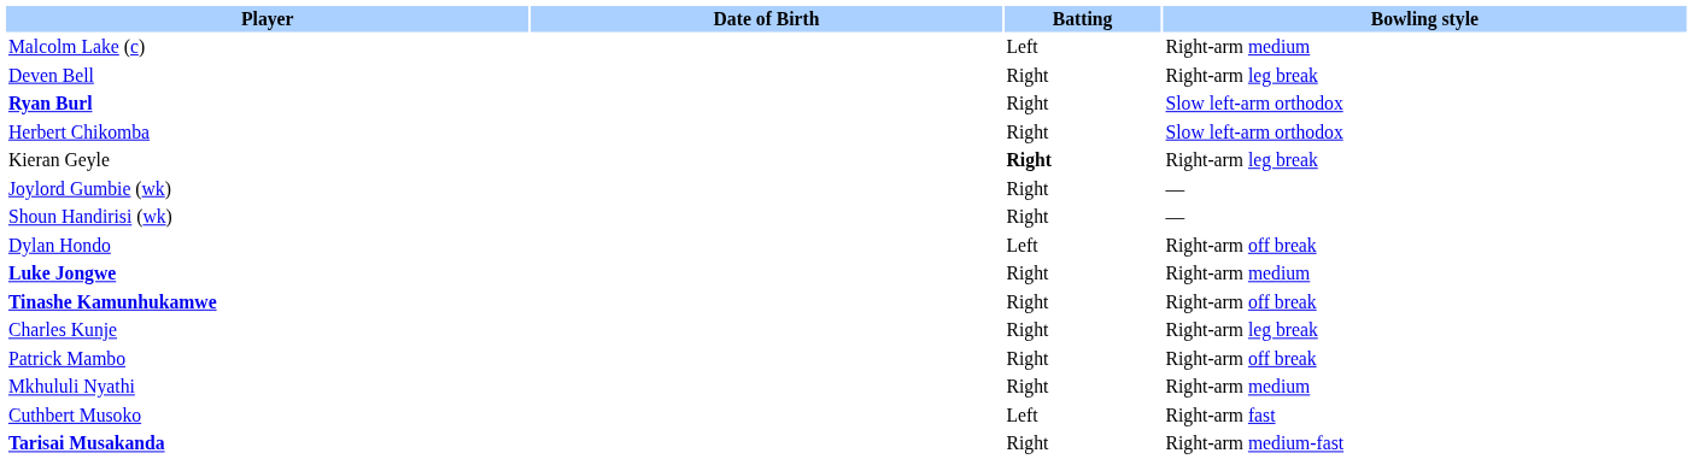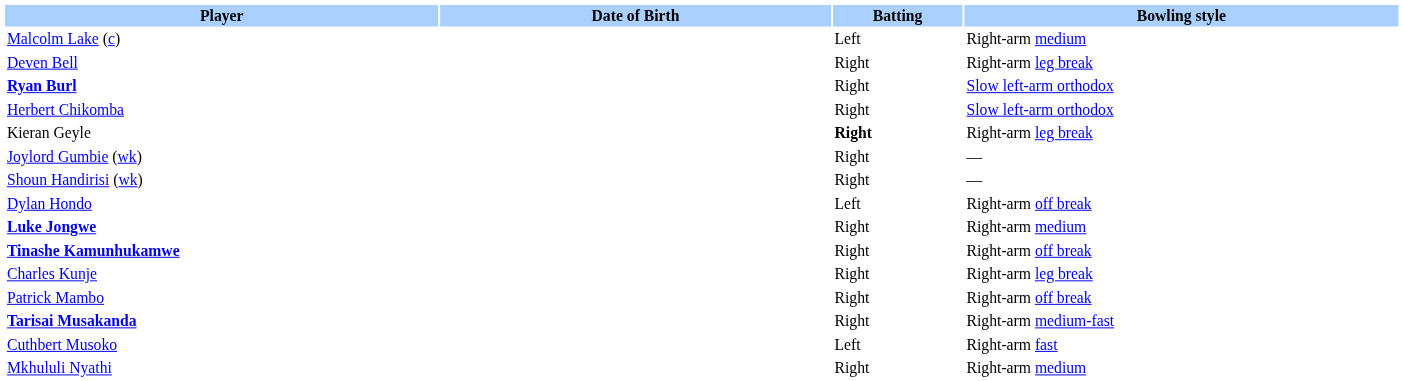rows swapped: Tarisai Musakanda <-> Mkhululi Nyathi
